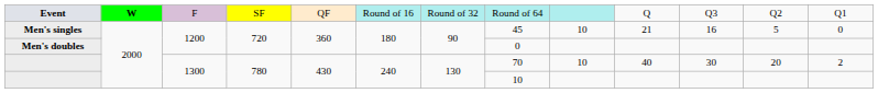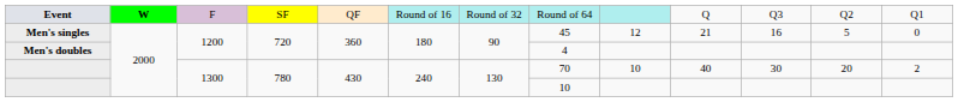Men's singles | column 9: 10 -> 12
Men's doubles | column 8: 0 -> 4
